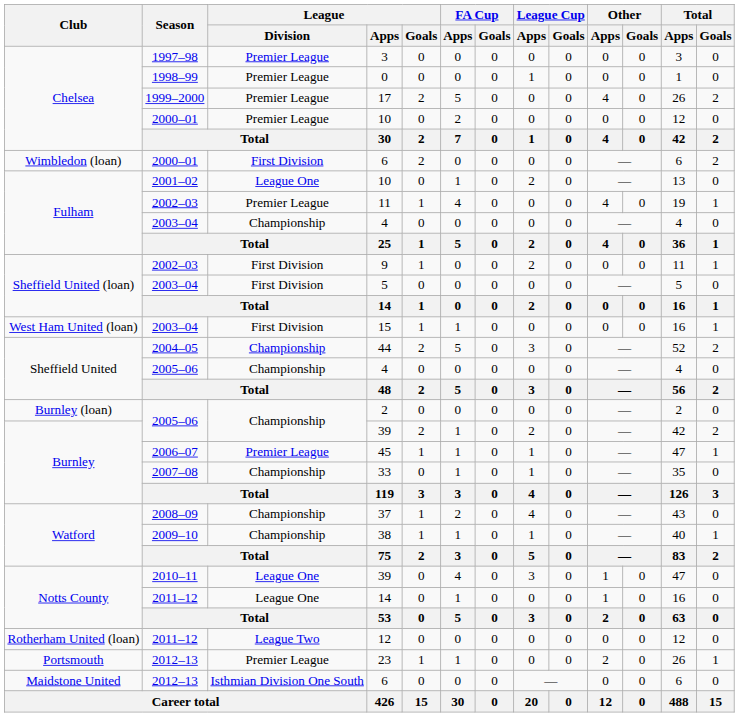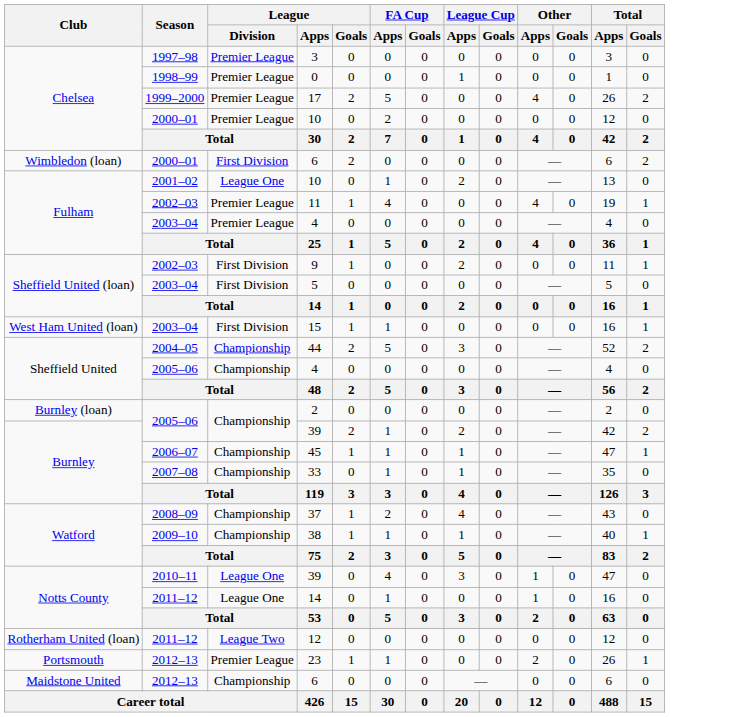2003–04 / 4 | League / Division: Championship -> Premier League
45 | League / Division: Premier League -> Championship
2012–13 / 6 | League / Division: Isthmian Division One South -> Championship
